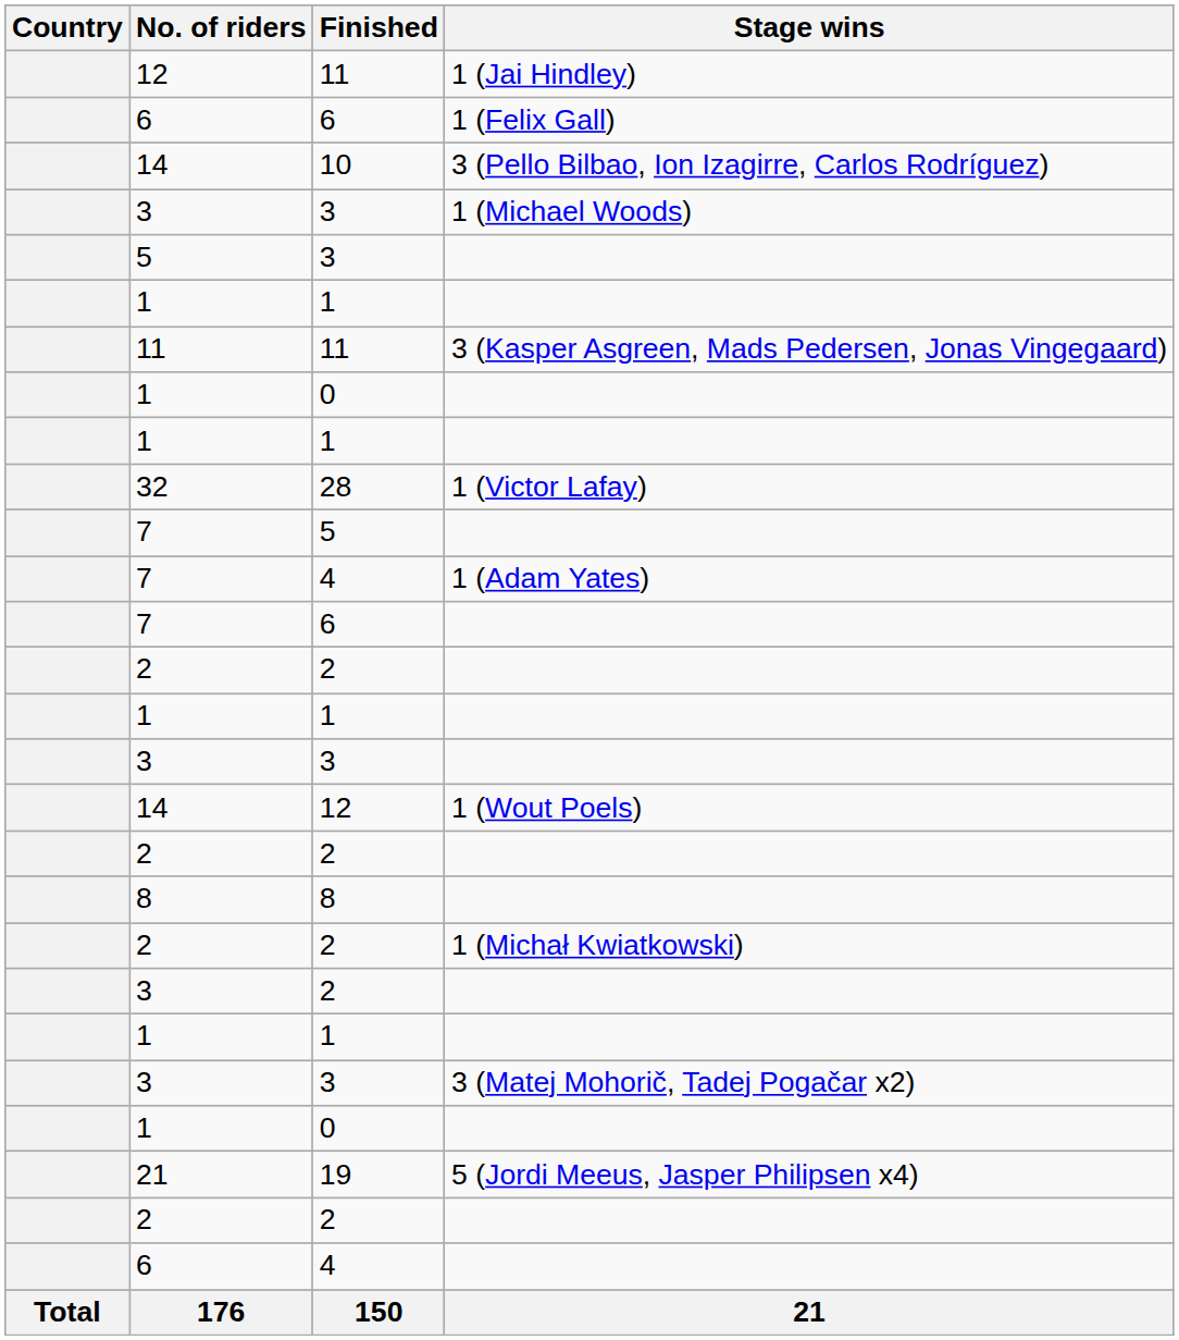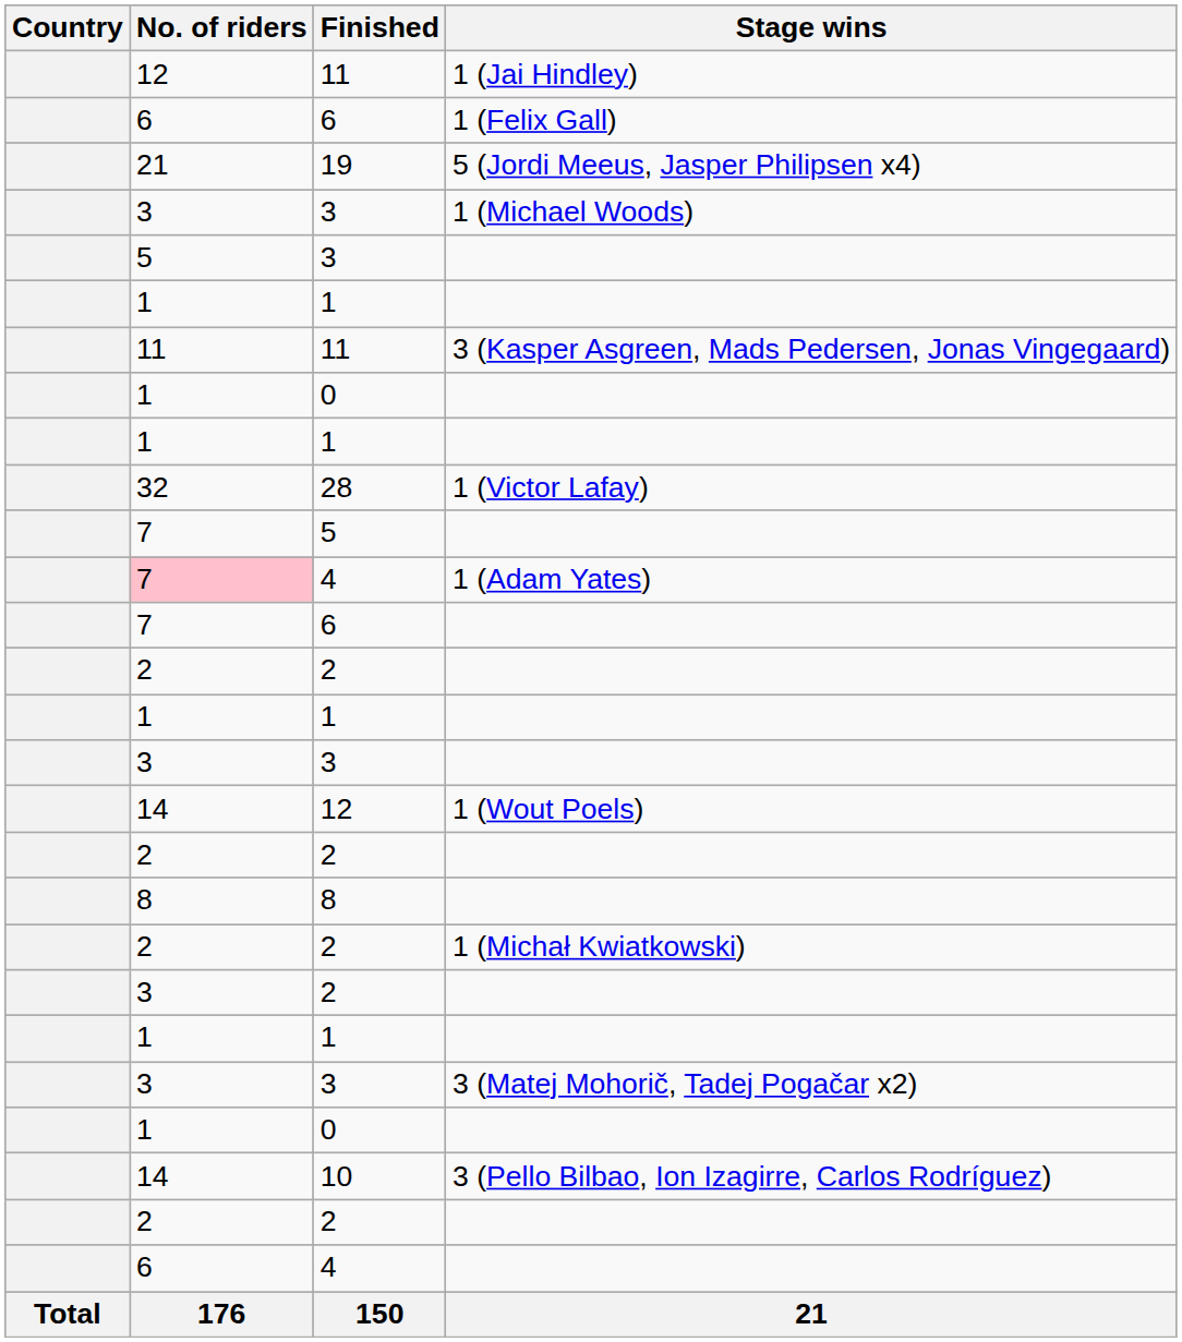rows swapped: 19 <-> 10
4 / 1 (Adam Yates) | No. of riders: no background -> pink background
